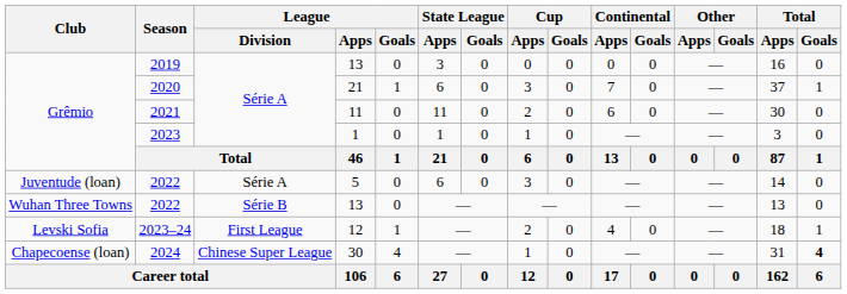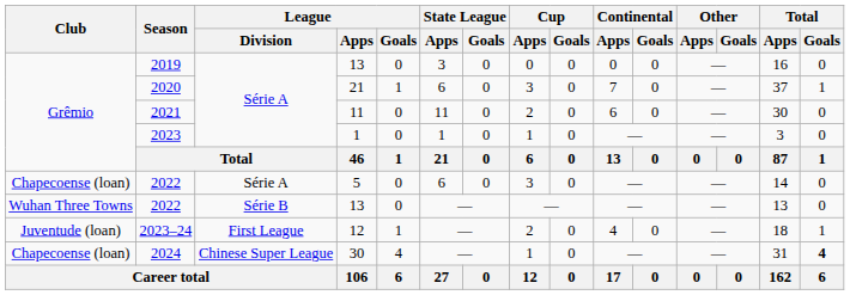2022 / 5 | Club: Juventude (loan) -> Chapecoense (loan)
2023–24 | Club: Levski Sofia -> Juventude (loan)
